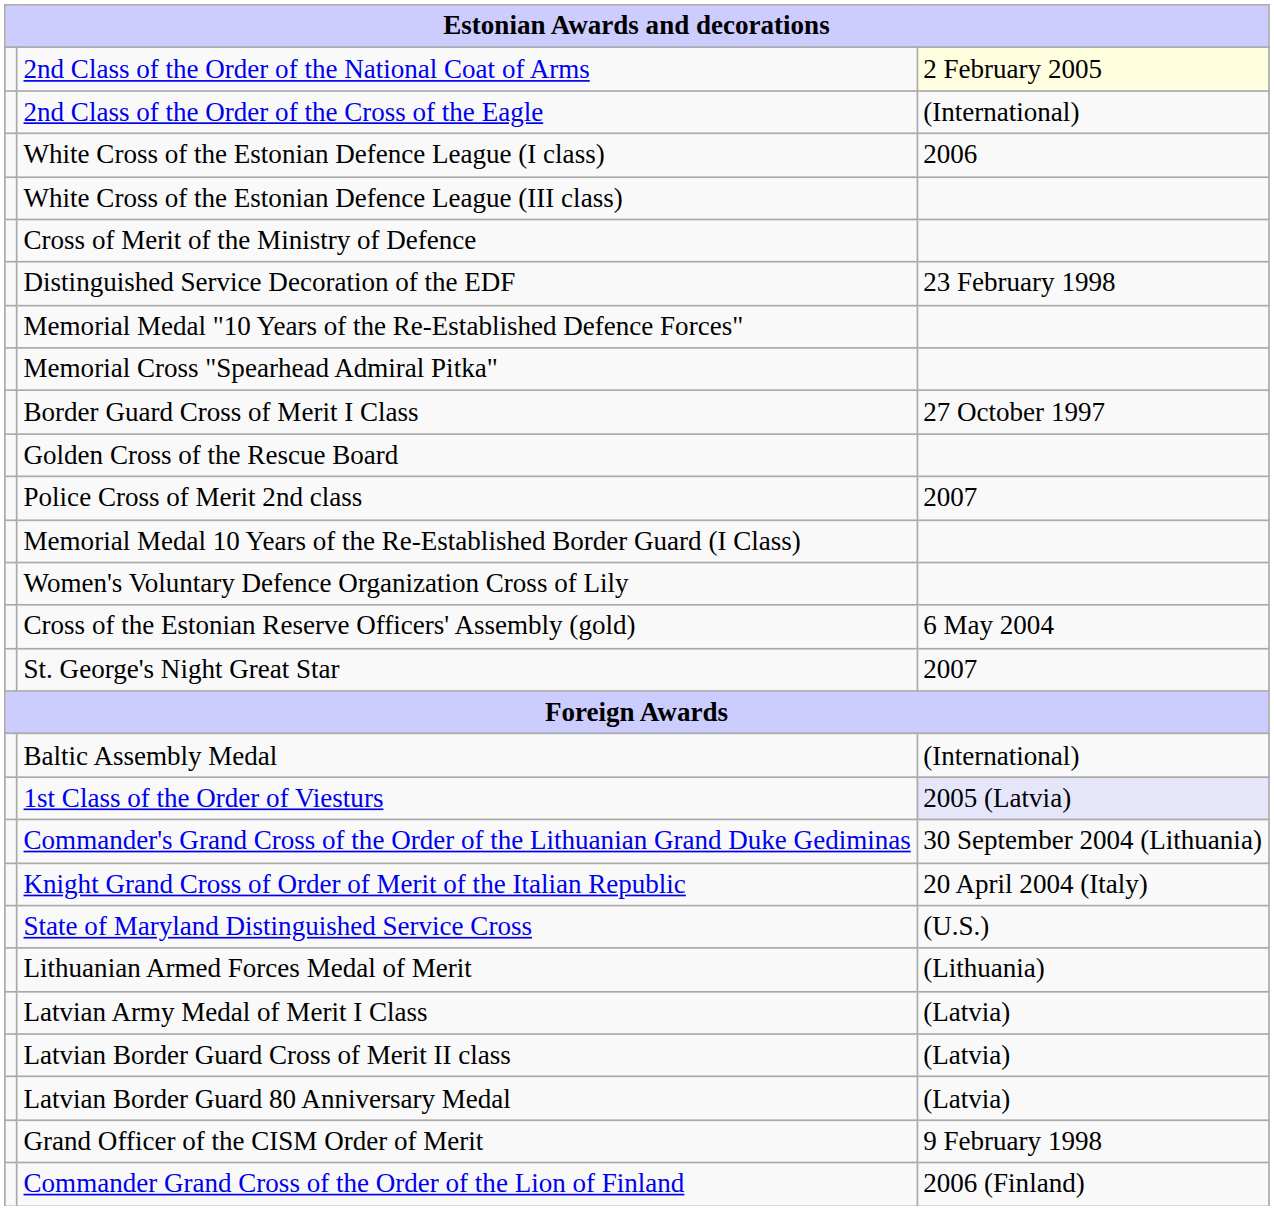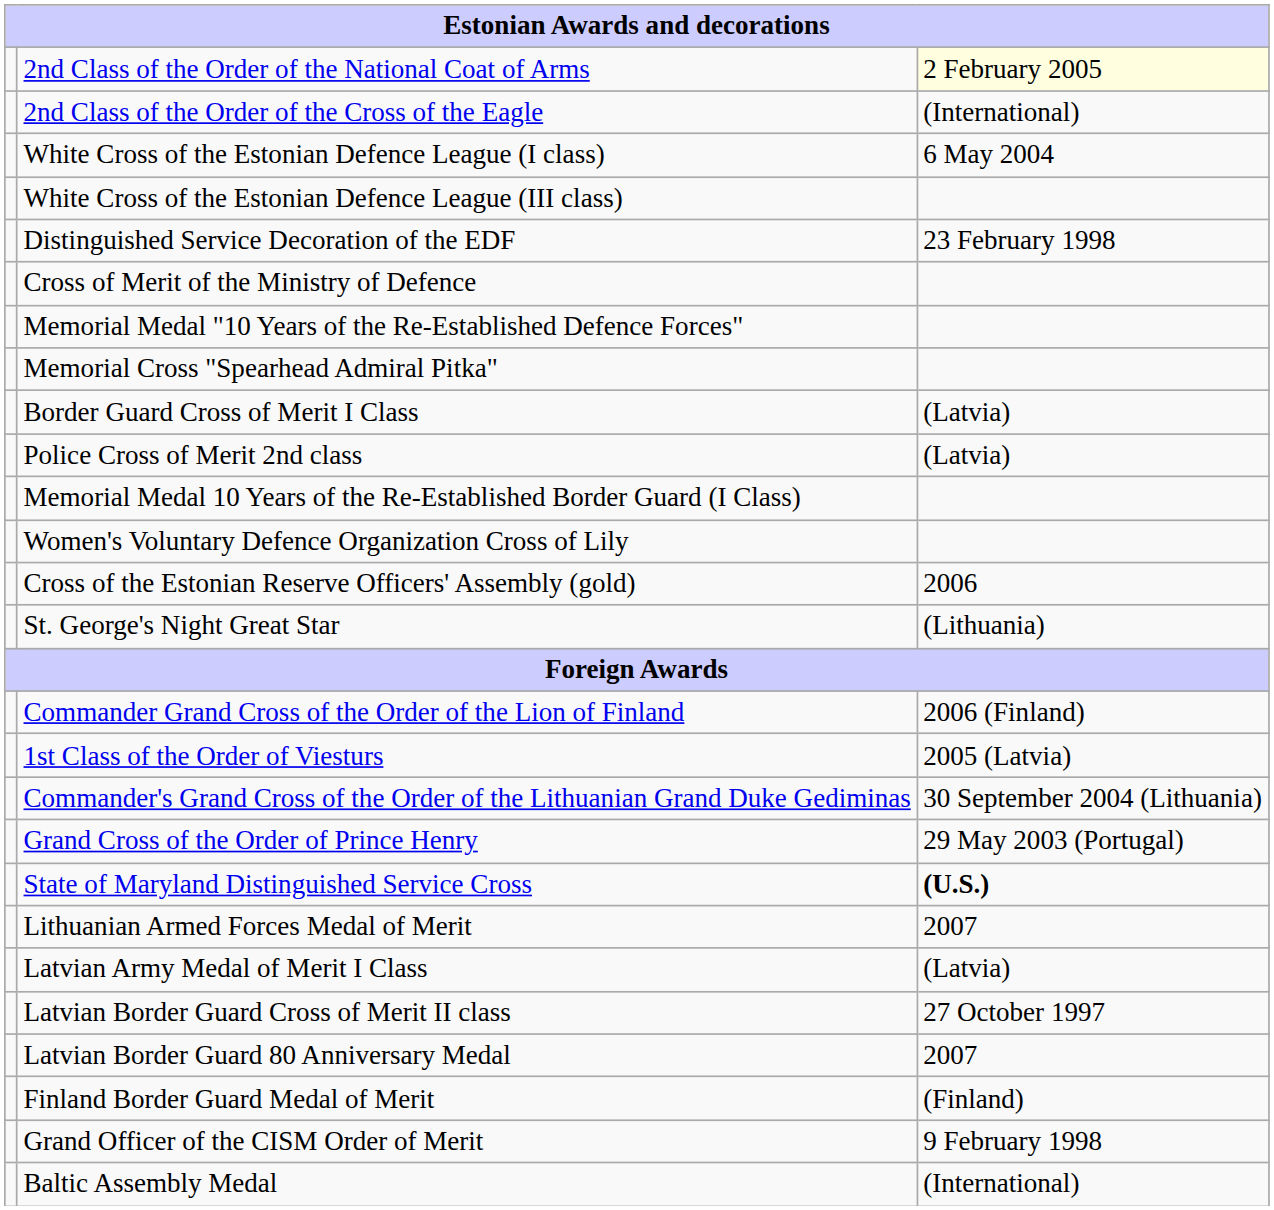White Cross of the Estonian Defence League (I class) | column 3: 2006 -> 6 May 2004
rows swapped: Cross of Merit of the Ministry of Defence <-> Distinguished Service Decoration of the EDF
Border Guard Cross of Merit I Class | column 3: 27 October 1997 -> (Latvia)
- row: Golden Cross of the Rescue Board
Police Cross of Merit 2nd class | column 3: 2007 -> (Latvia)
Cross of the Estonian Reserve Officers' Assembly (gold) | column 3: 6 May 2004 -> 2006
St. George's Night Great Star | column 3: 2007 -> (Lithuania)
rows swapped: Commander Grand Cross of the Order of the Lion of Finland <-> Baltic Assembly Medal
1st Class of the Order of Viesturs | column 3: lavender background -> no background
- row: Knight Grand Cross of Order of Merit of the Italian Republic | 20 April 2004 (Italy)
+ row: Grand Cross of the Order of Prince Henry | 29 May 2003 (Portugal)
State of Maryland Distinguished Service Cross | column 3: normal -> bold
Lithuanian Armed Forces Medal of Merit | column 3: (Lithuania) -> 2007
Latvian Border Guard Cross of Merit II class | column 3: (Latvia) -> 27 October 1997
Latvian Border Guard 80 Anniversary Medal | column 3: (Latvia) -> 2007
+ row: Finland Border Guard Medal of Merit | (Finland)
